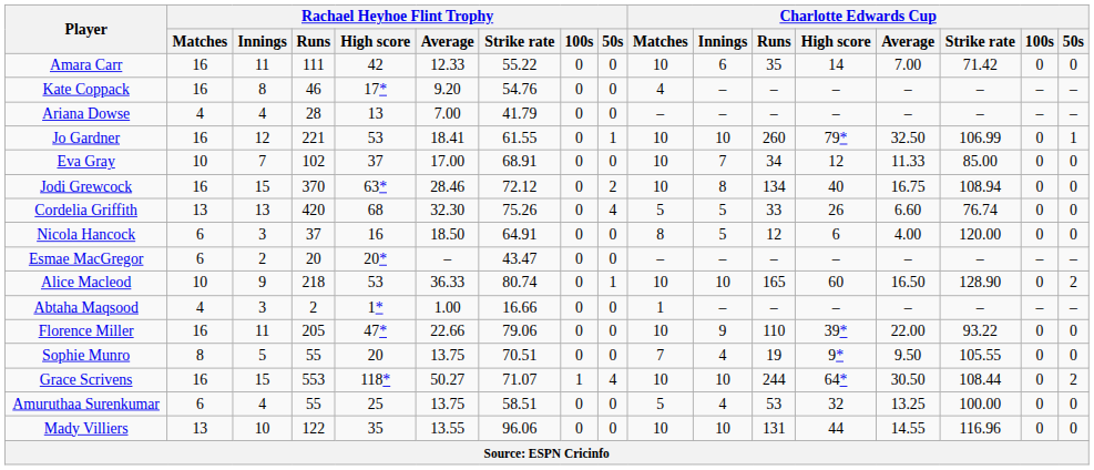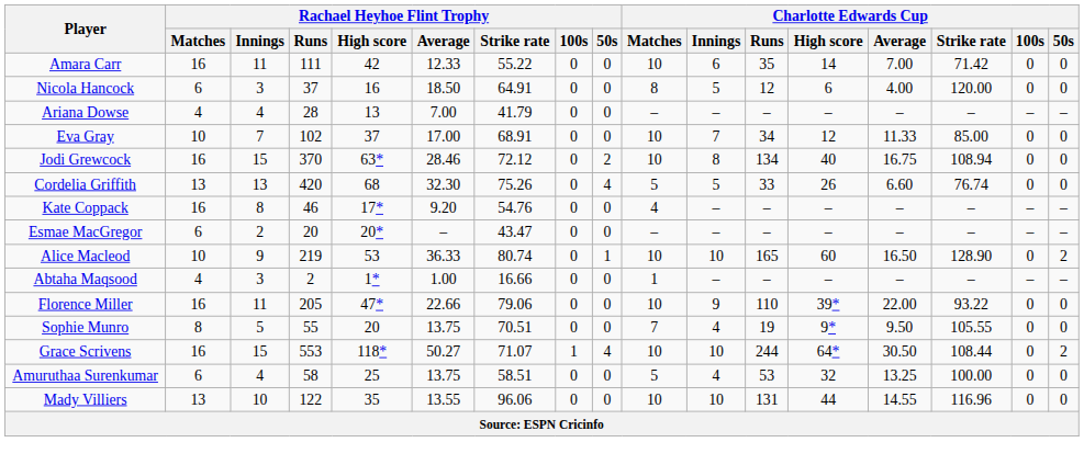rows swapped: Kate Coppack <-> Nicola Hancock
- row: Jo Gardner | 16 | 12 | 221 | 53 | 18.41 | 61.55 | 0 | 1 | 10 | 10 | 260 | 79* | 32.50 | 106.99 | 0 | 1
Alice Macleod | Rachael Heyhoe Flint Trophy / Runs: 218 -> 219
Amuruthaa Surenkumar | Rachael Heyhoe Flint Trophy / Runs: 55 -> 58
